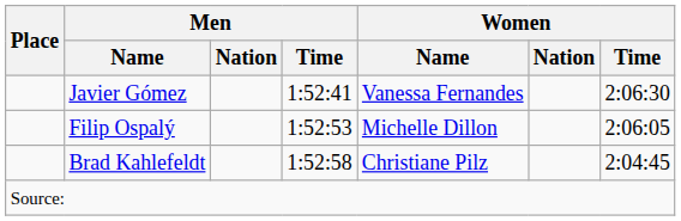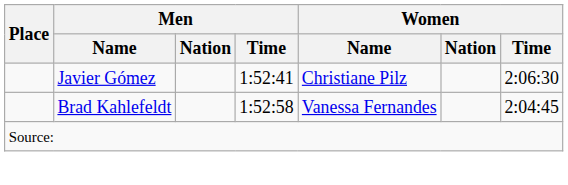Javier Gómez | Women / Name: Vanessa Fernandes -> Christiane Pilz
- row: Filip Ospalý | 1:52:53 | Michelle Dillon | 2:06:05
Brad Kahlefeldt | Women / Name: Christiane Pilz -> Vanessa Fernandes
